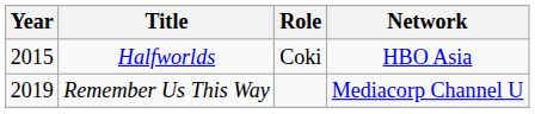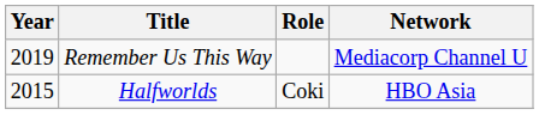rows swapped: Halfworlds <-> Remember Us This Way
